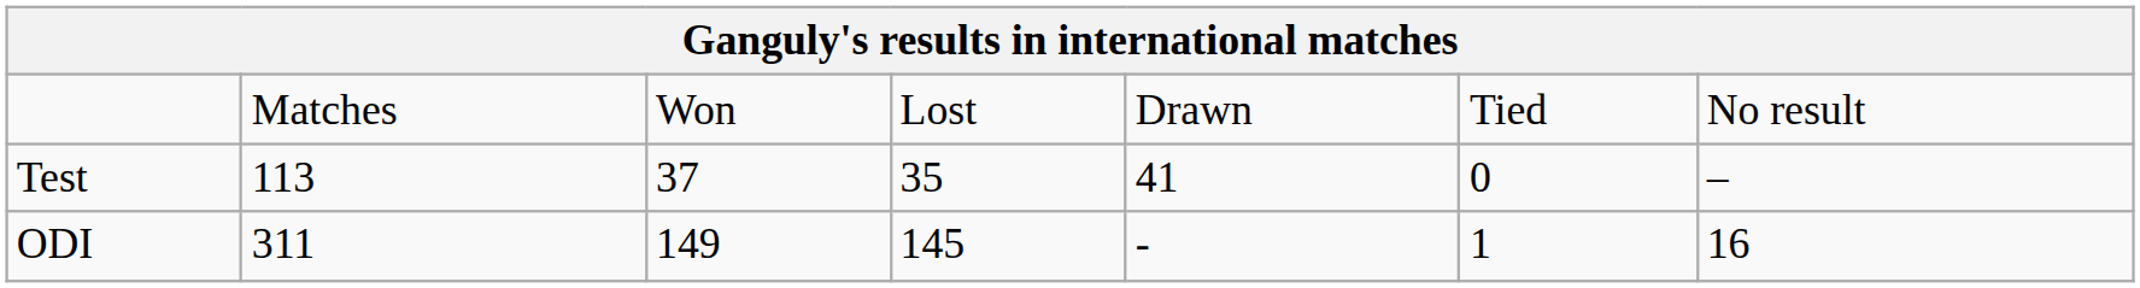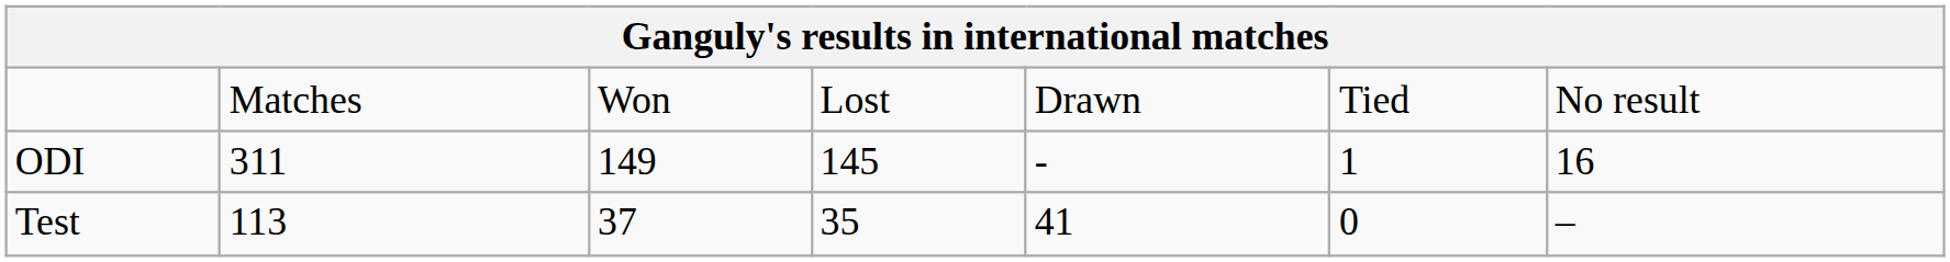rows swapped: Test <-> ODI
